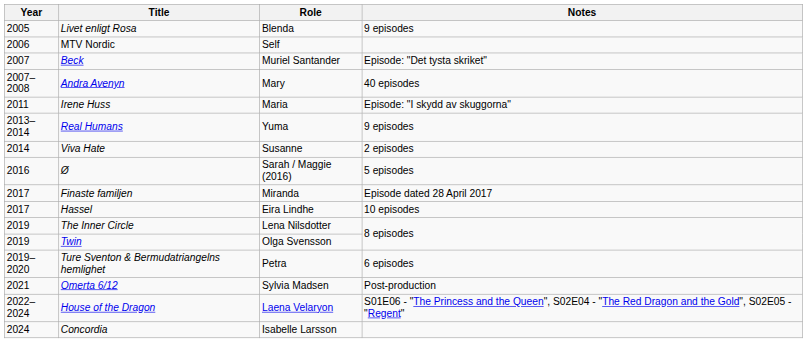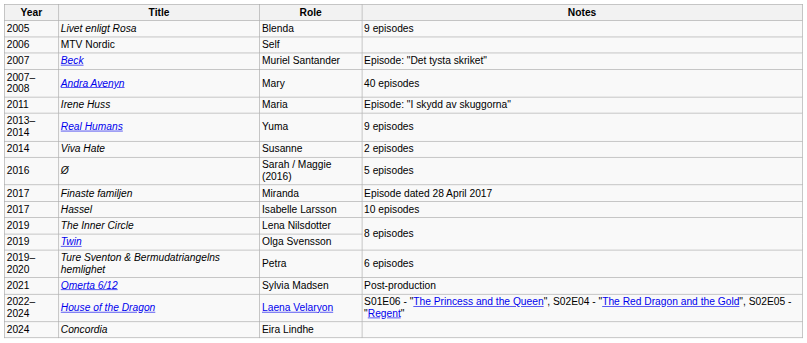Hassel | Role: Eira Lindhe -> Isabelle Larsson
Concordia | Role: Isabelle Larsson -> Eira Lindhe
